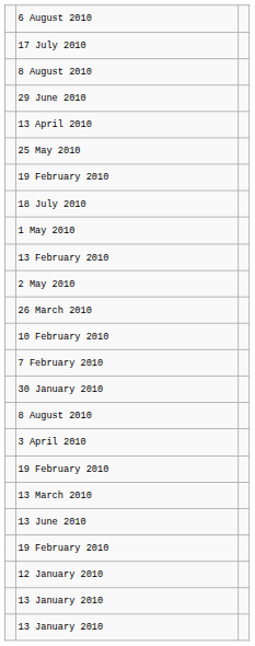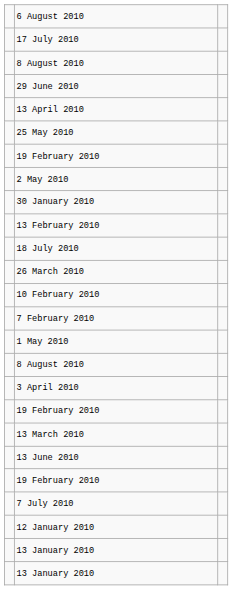rows swapped: 2 May 2010 <-> 18 July 2010
rows swapped: 1 May 2010 <-> 30 January 2010
+ row: 7 July 2010
